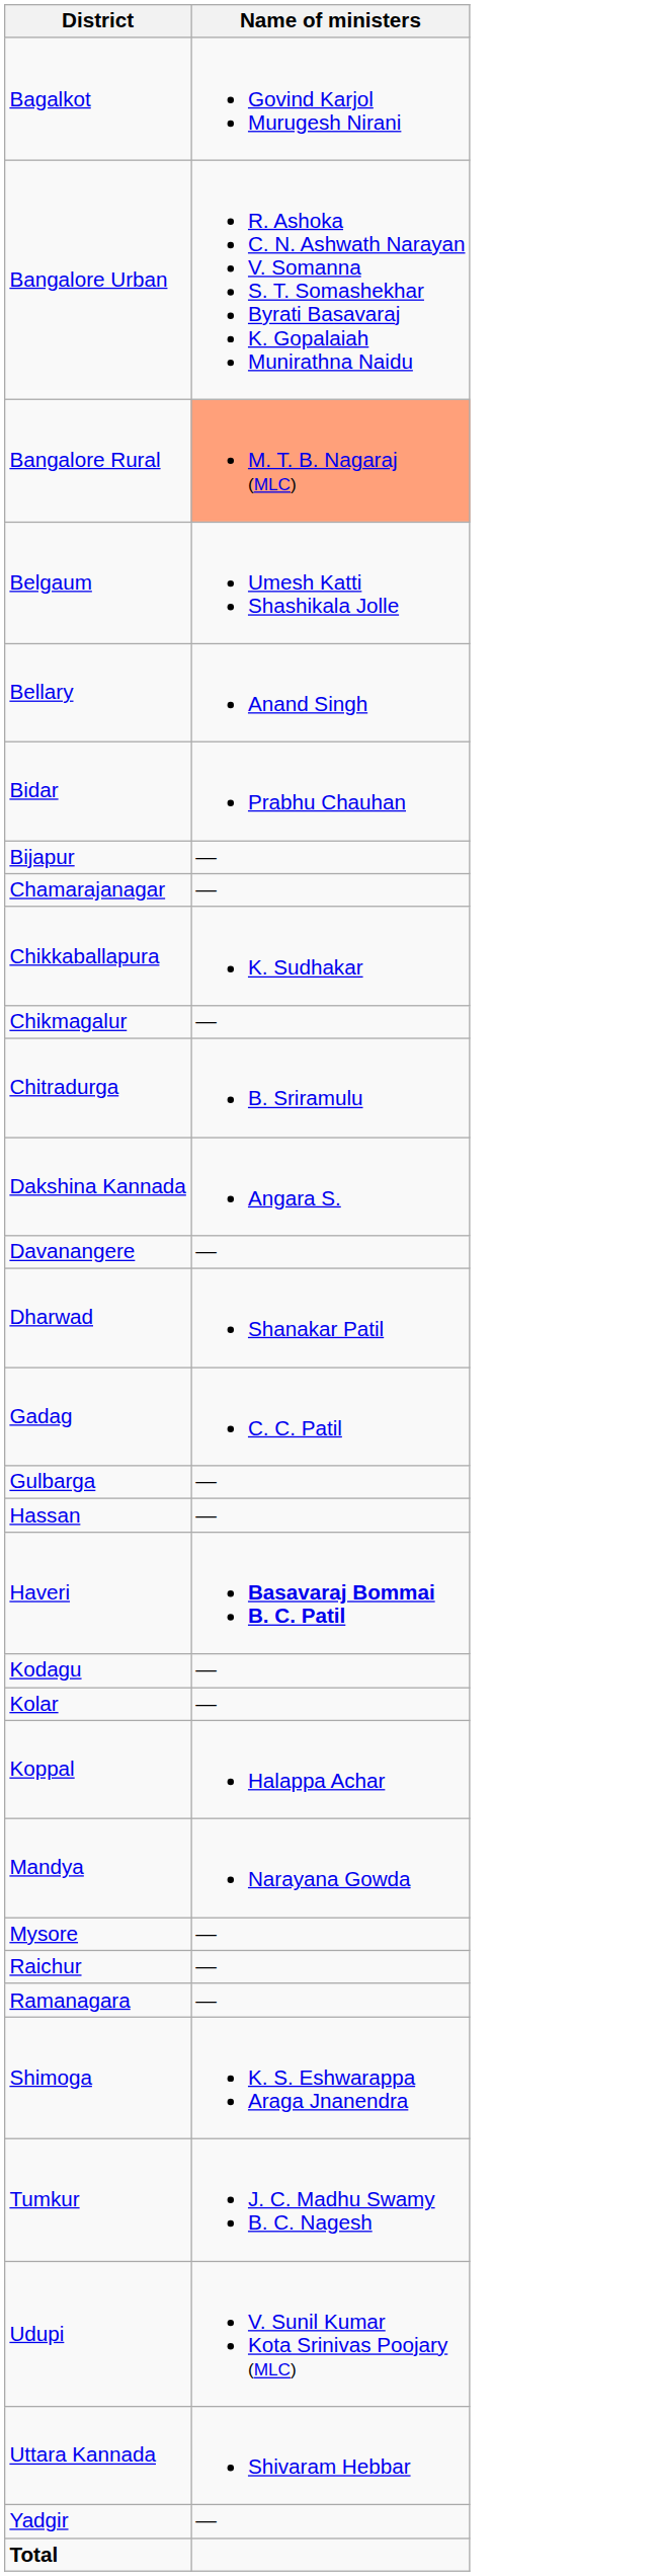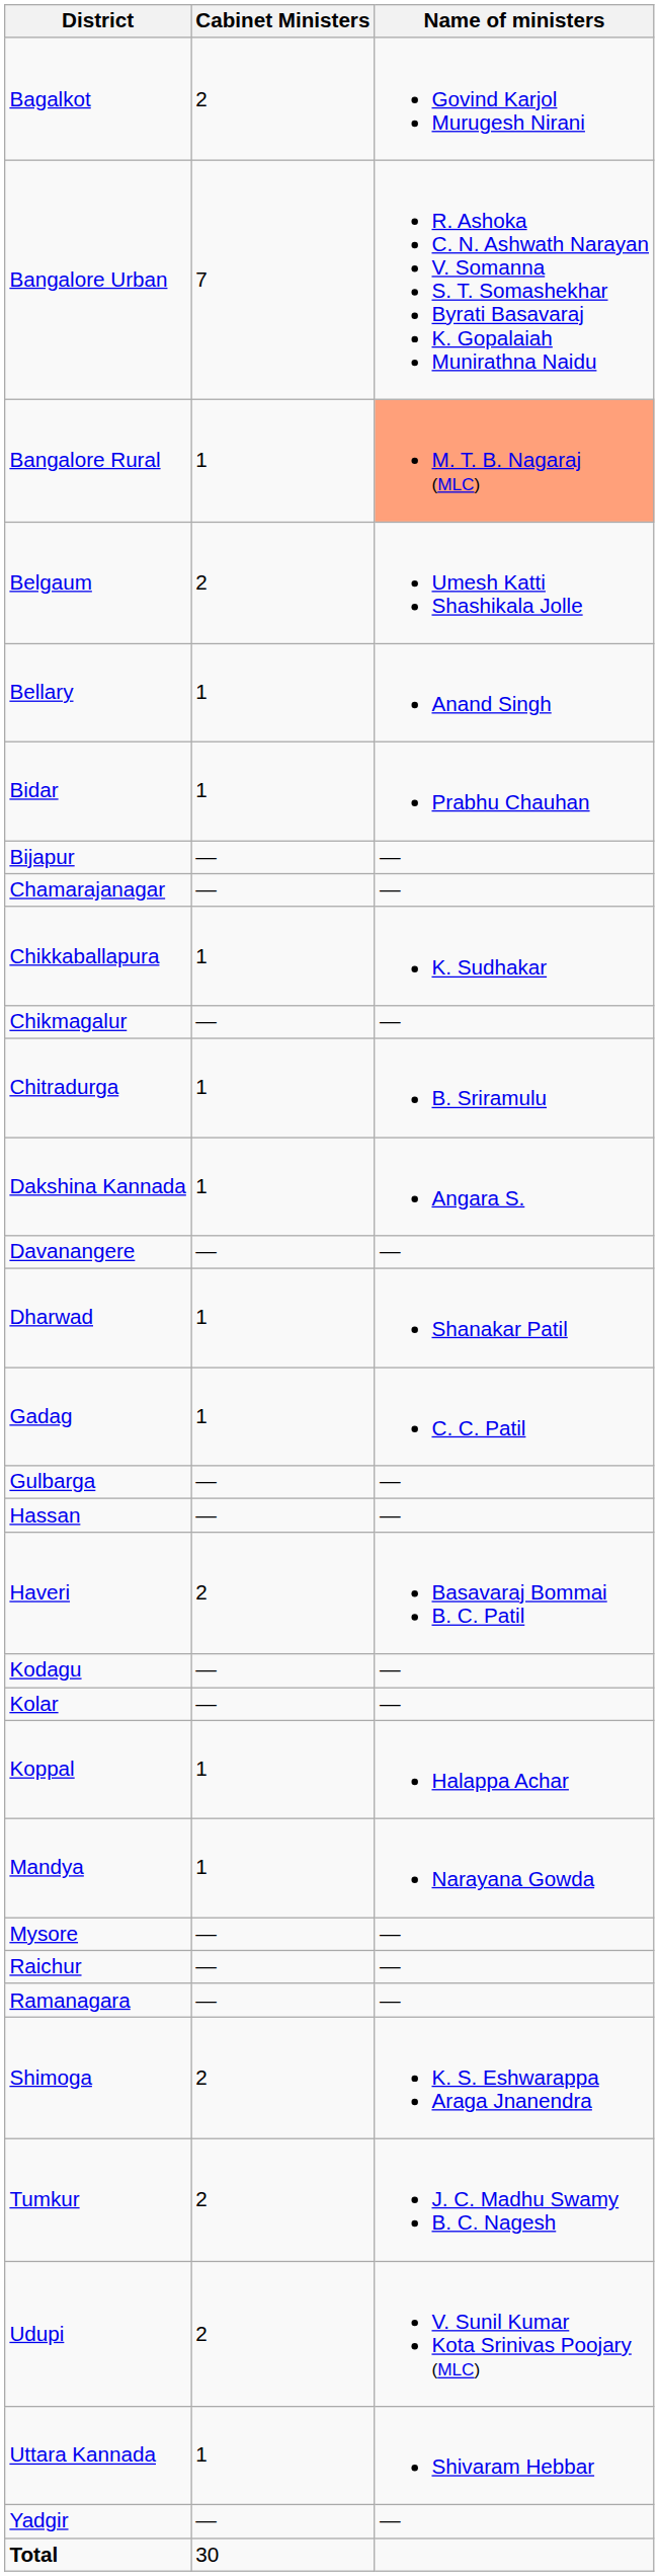+ column: Cabinet Ministers | 2 | 7 | 1 | 2 | 1 | 1 | — | — | 1 | — | 1 | 1 | — | 1 | 1 | — | — | 2 | — | — | 1 | 1 | — | — | — | 2 | 2 | 2 | 1 | — | 30
Haveri | Name of ministers: bold -> normal
